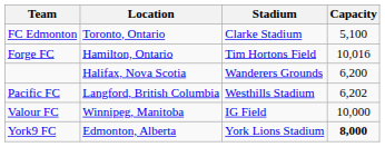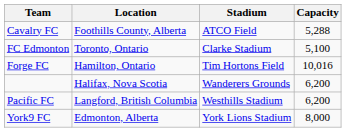+ row: Cavalry FC | Foothills County, Alberta | ATCO Field | 5,288
Pacific FC | Capacity: 6,202 -> 6,200
- row: Valour FC | Winnipeg, Manitoba | IG Field | 10,000
York9 FC | Capacity: bold -> normal
